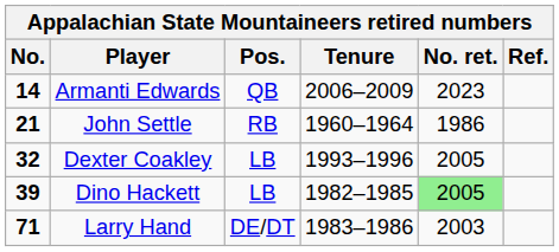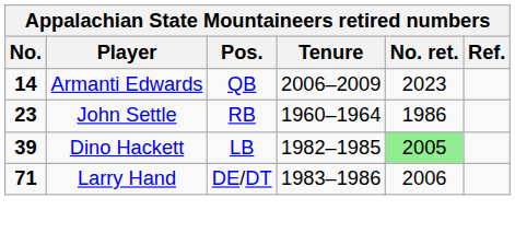John Settle | No.: 21 -> 23
- row: 32 | Dexter Coakley | LB | 1993–1996 | 2005
Larry Hand | No. ret.: 2003 -> 2006
